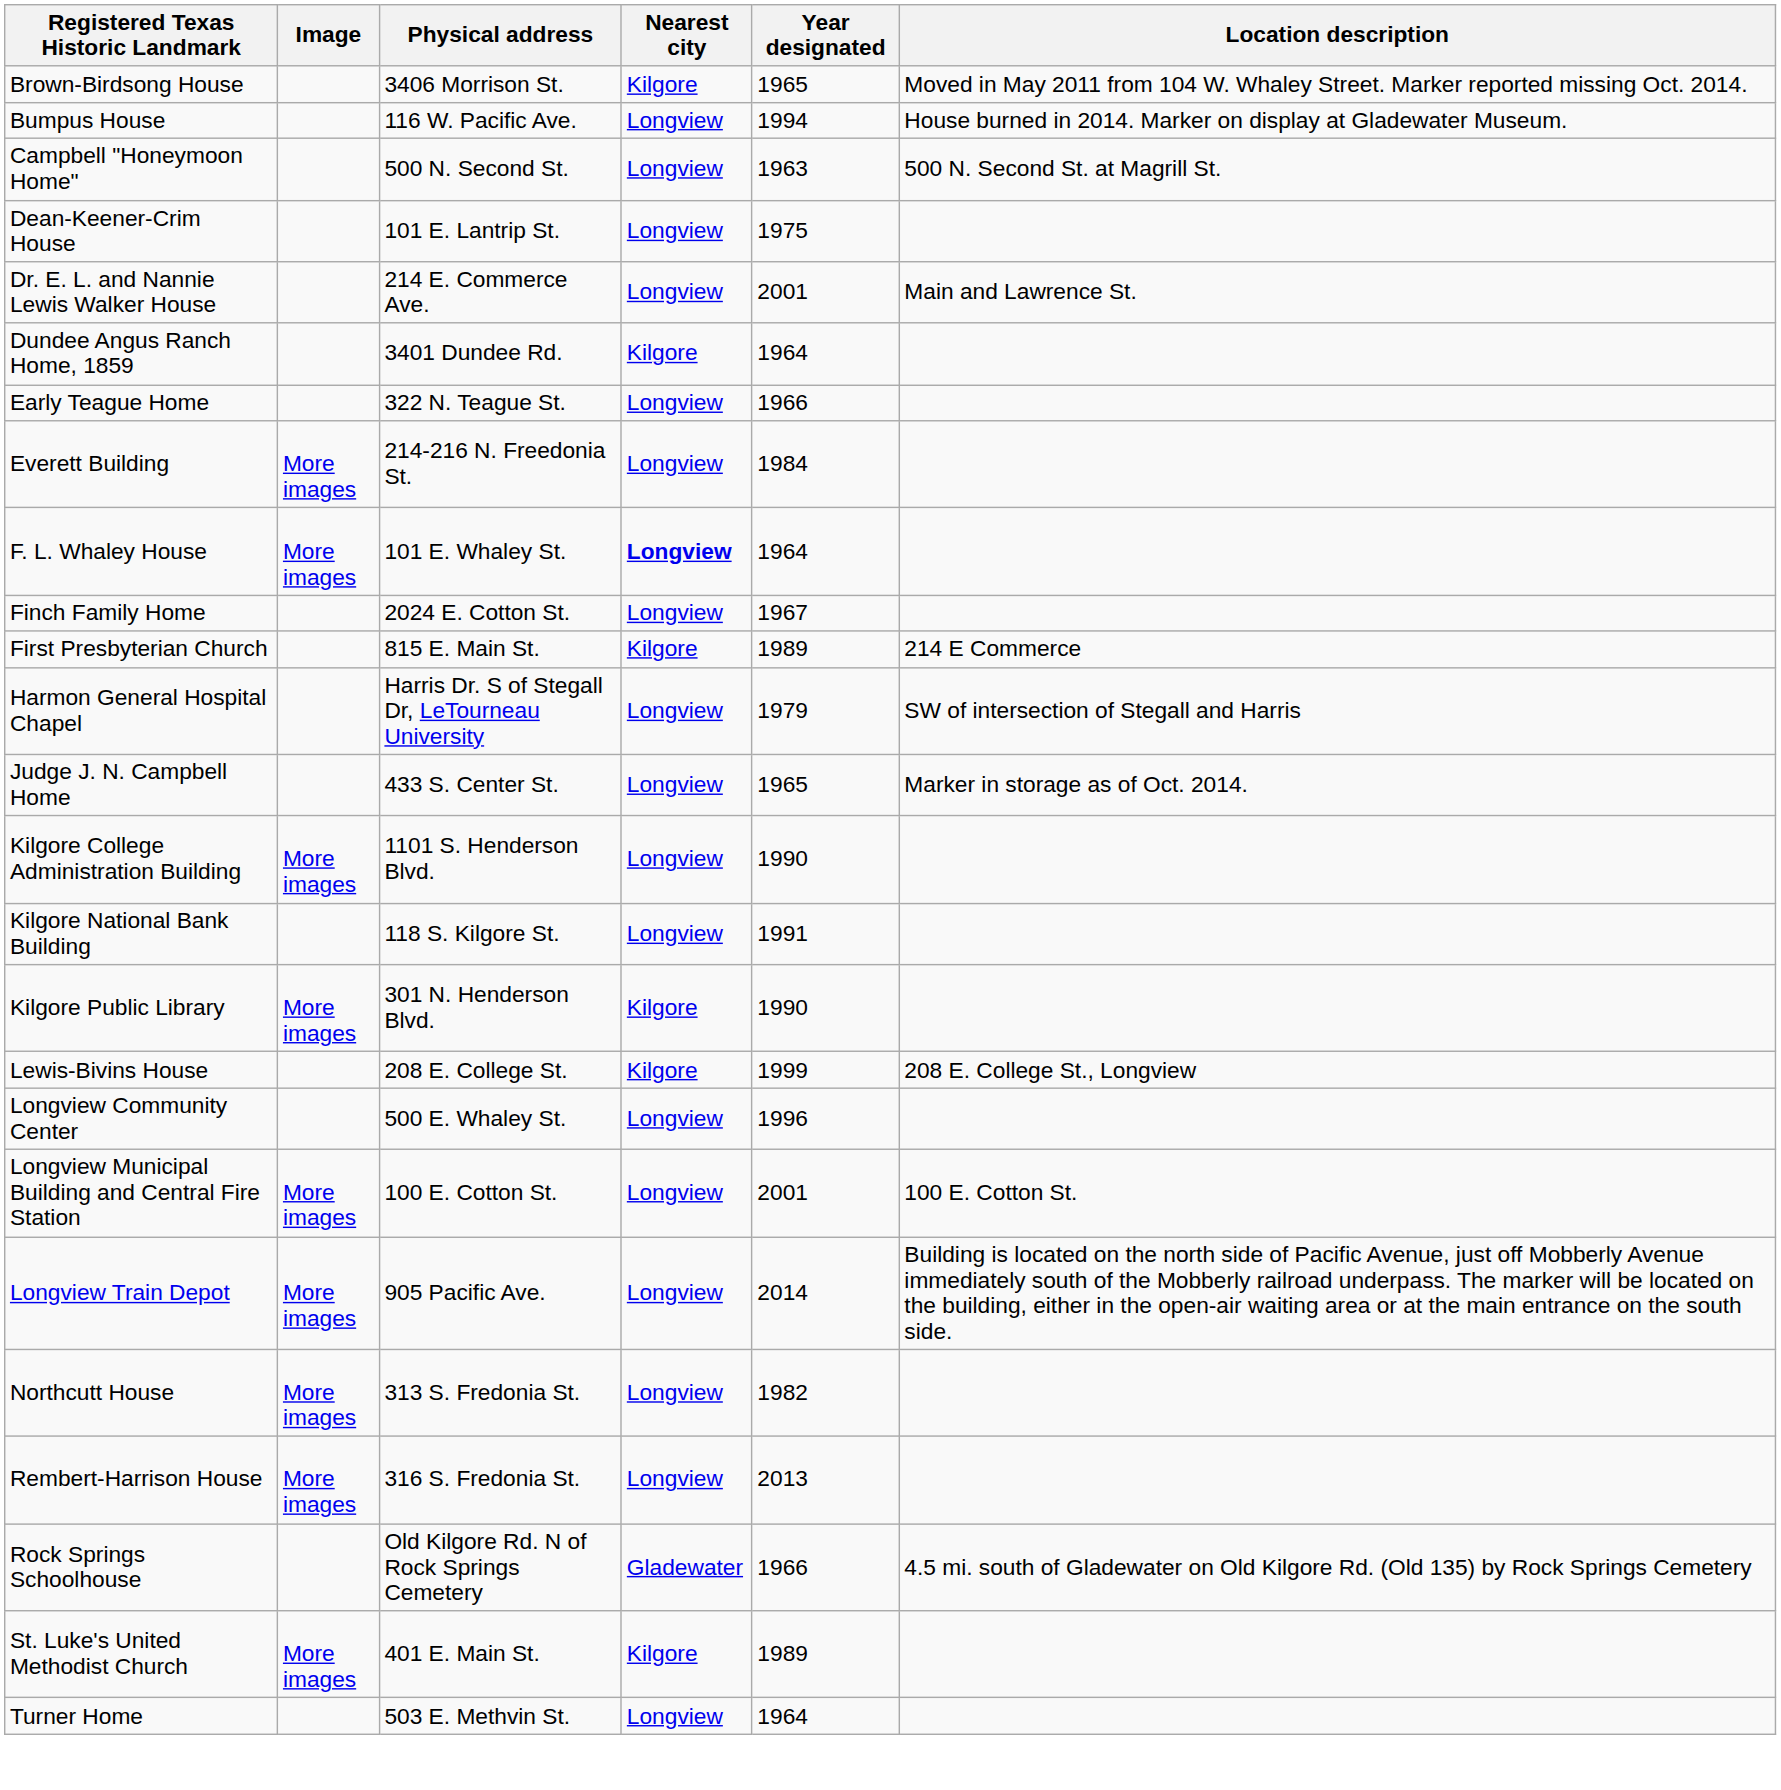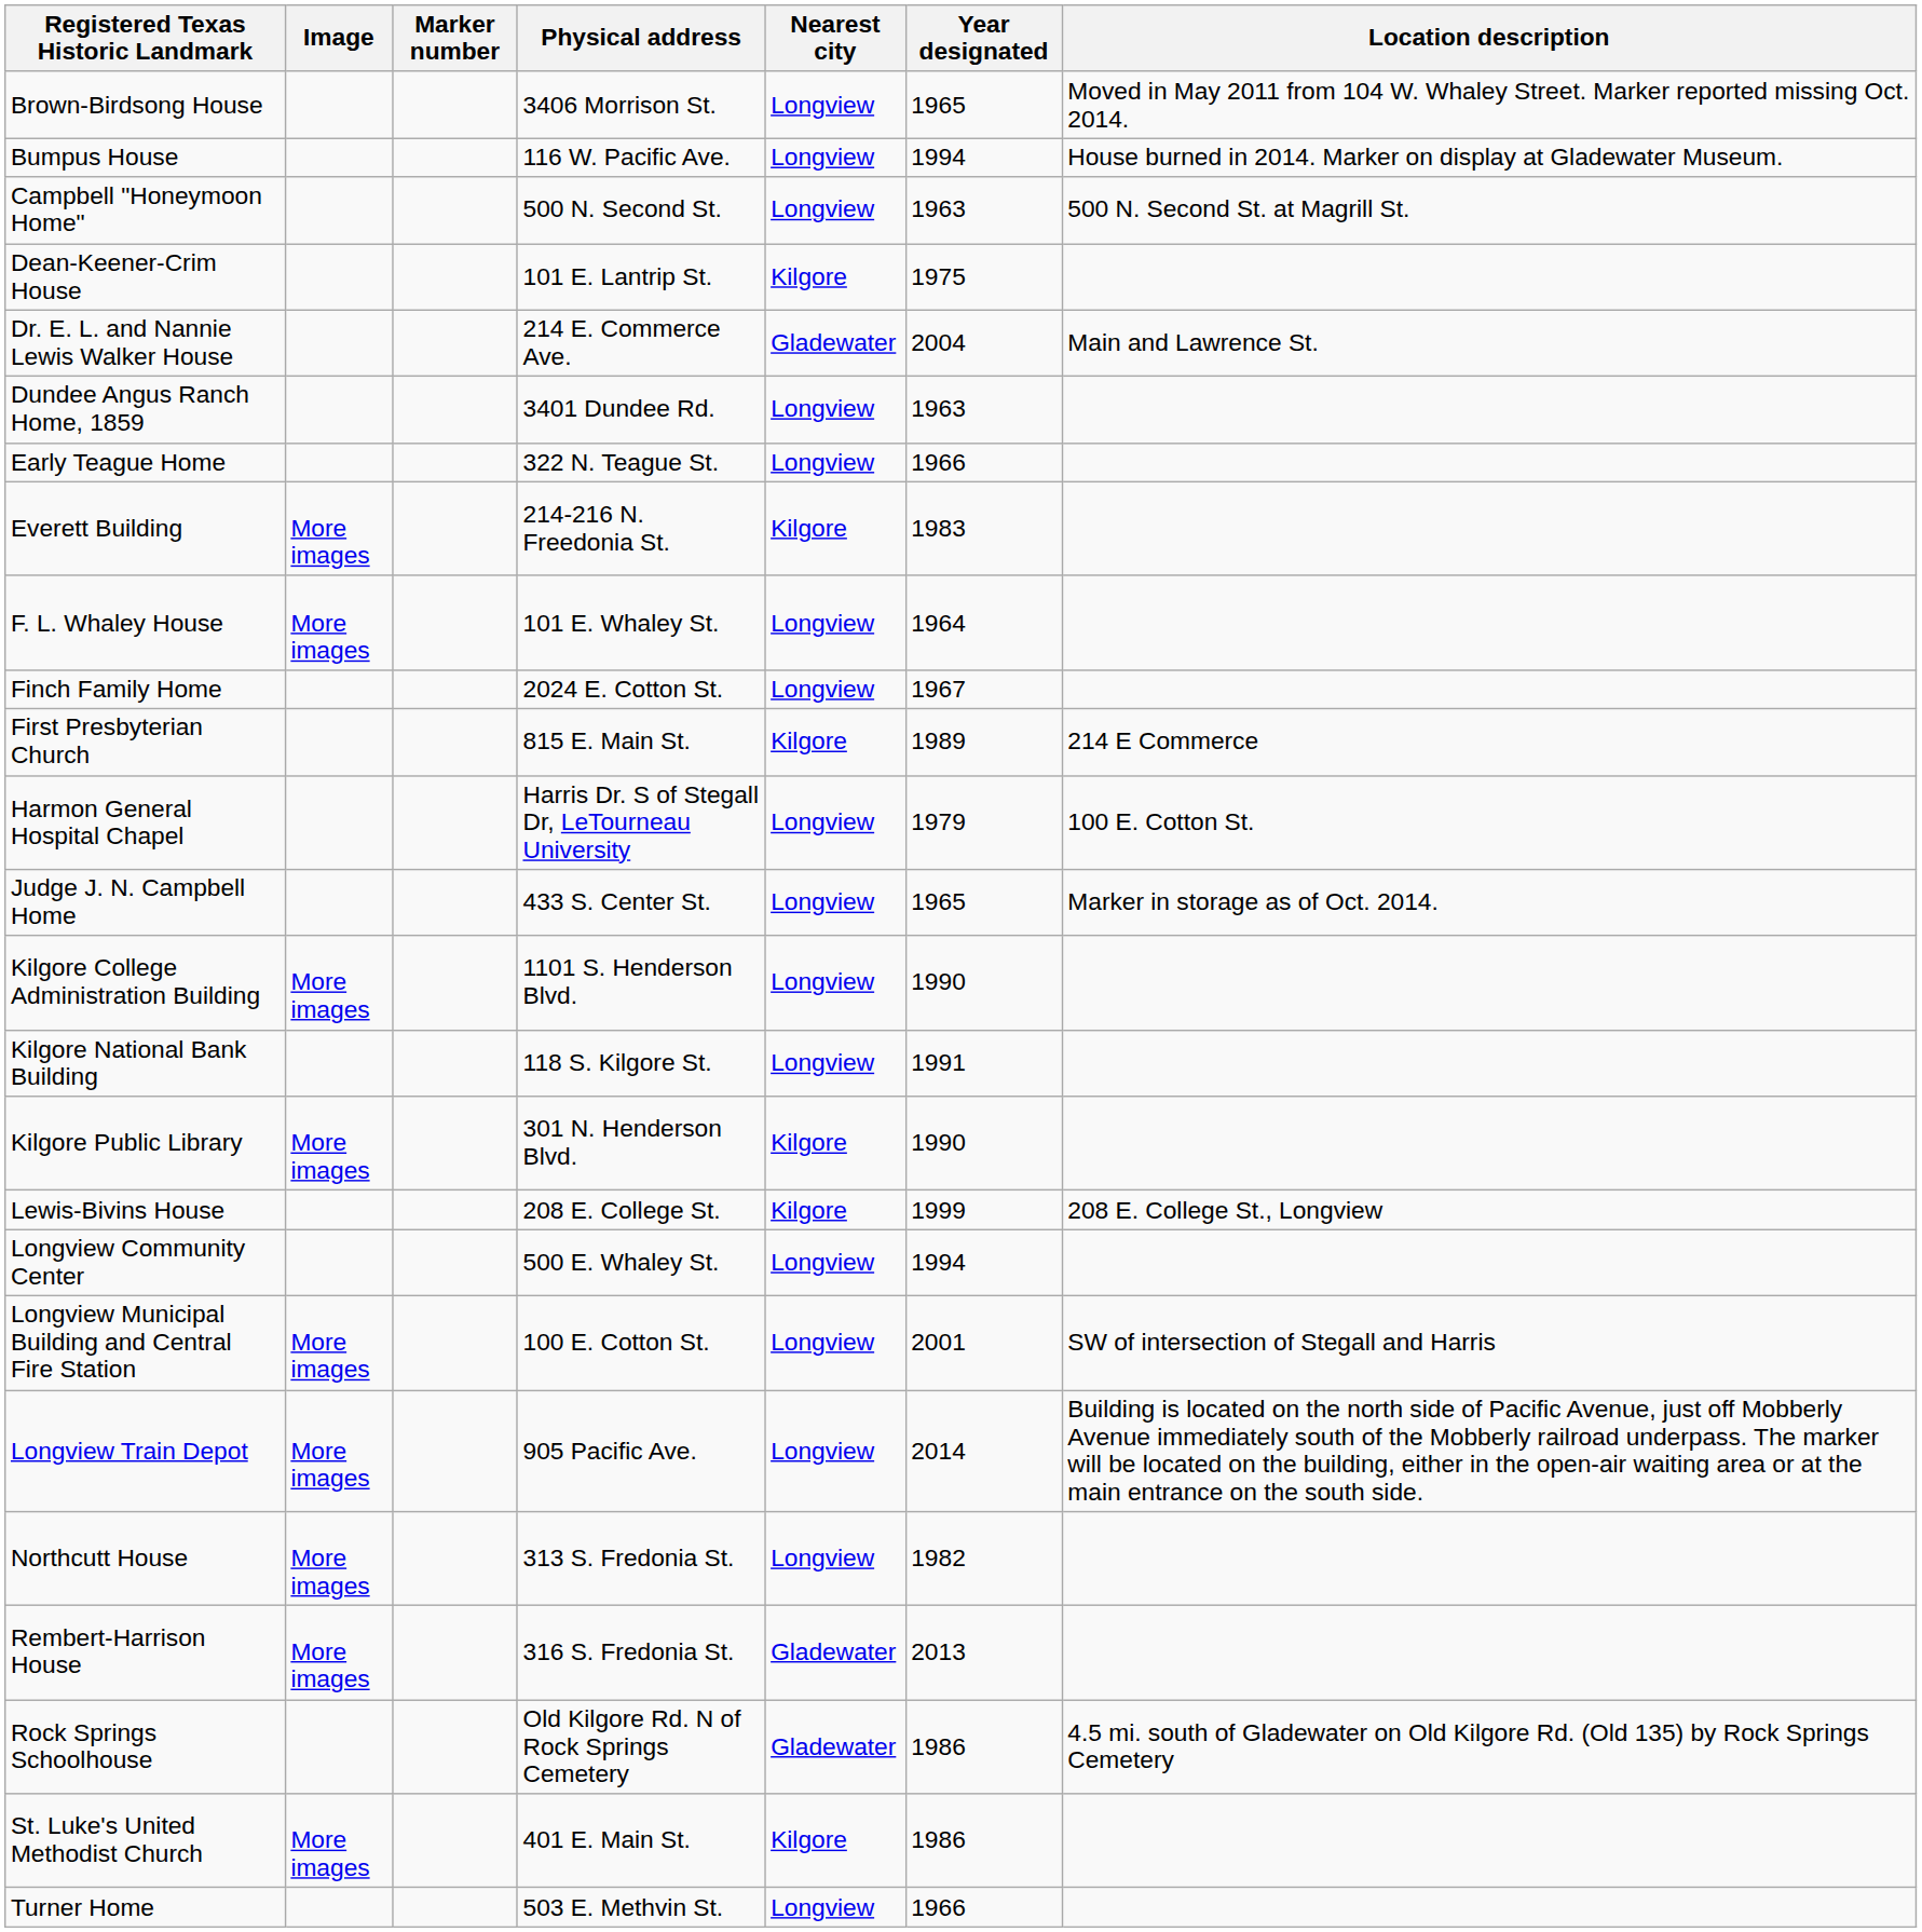+ column: Marker number
Brown-Birdsong House | Nearest city: Kilgore -> Longview
Dean-Keener-Crim House | Nearest city: Longview -> Kilgore
Dr. E. L. and Nannie Lewis Walker House | Nearest city: Longview -> Gladewater
Dr. E. L. and Nannie Lewis Walker House | Year designated: 2001 -> 2004
Dundee Angus Ranch Home, 1859 | Nearest city: Kilgore -> Longview
Dundee Angus Ranch Home, 1859 | Year designated: 1964 -> 1963
Everett Building | Nearest city: Longview -> Kilgore
Everett Building | Year designated: 1984 -> 1983
F. L. Whaley House | Nearest city: bold -> normal
Harmon General Hospital Chapel | Location description: SW of intersection of Stegall and Harris -> 100 E. Cotton St.
Longview Community Center | Year designated: 1996 -> 1994
Longview Municipal Building and Central Fire Station | Location description: 100 E. Cotton St. -> SW of intersection of Stegall and Harris
Rembert-Harrison House | Nearest city: Longview -> Gladewater
Rock Springs Schoolhouse | Year designated: 1966 -> 1986
St. Luke's United Methodist Church | Year designated: 1989 -> 1986
Turner Home | Year designated: 1964 -> 1966
